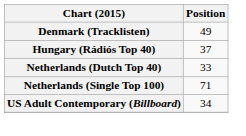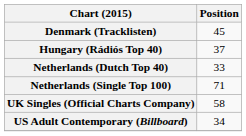Denmark (Tracklisten) | Position: 49 -> 45
+ row: UK Singles (Official Charts Company) | 58
